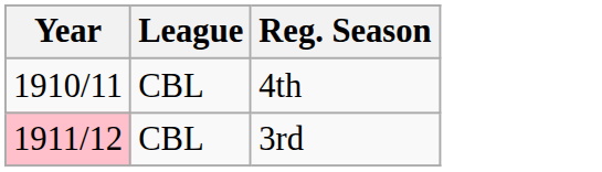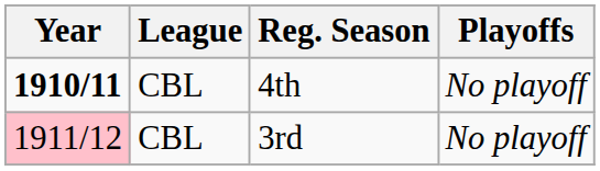+ column: Playoffs | No playoff | No playoff
4th | Year: normal -> bold
